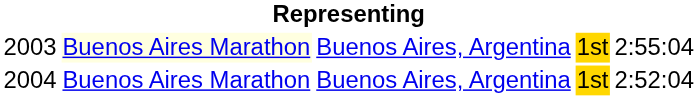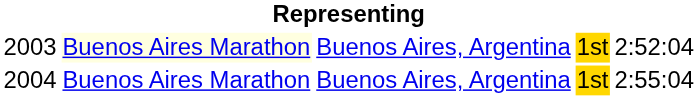2003 | column 5: 2:55:04 -> 2:52:04
2004 | column 5: 2:52:04 -> 2:55:04
